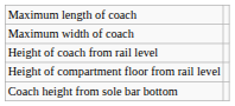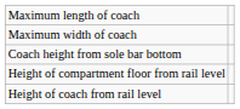rows swapped: Height of coach from rail level <-> Coach height from sole bar bottom
